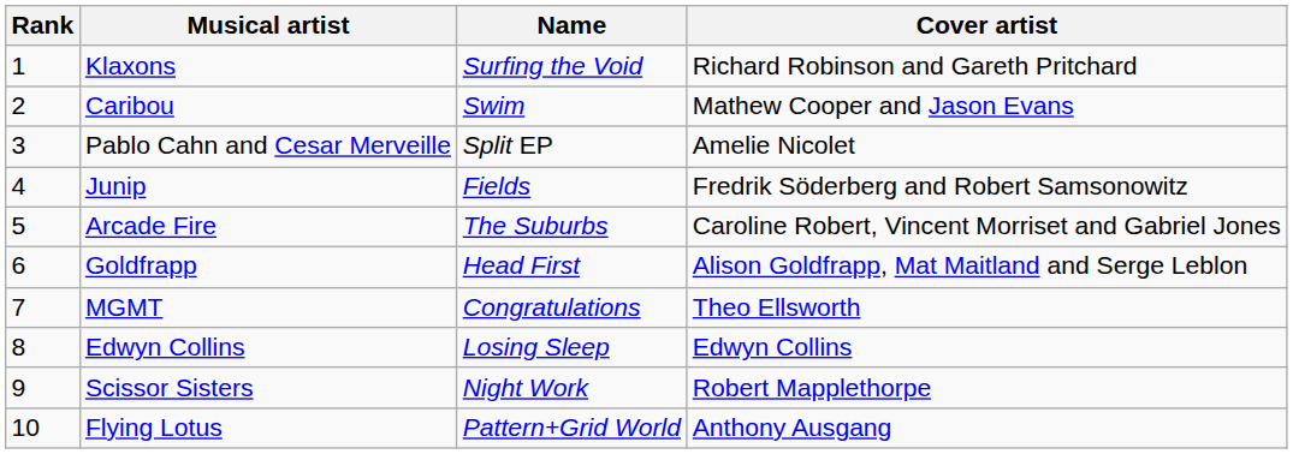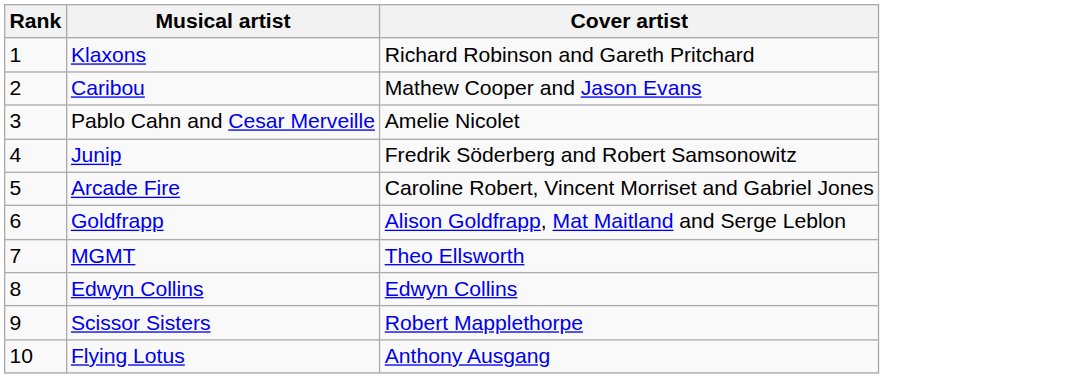- column: Name | Surfing the Void | Swim | Split EP | Fields | The Suburbs | Head First | Congratulations | Losing Sleep | Night Work | Pattern+Grid World
